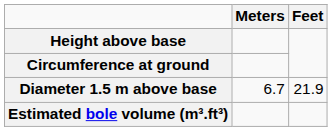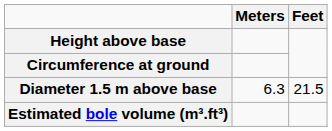Diameter 1.5 m above base | Meters: 6.7 -> 6.3
Diameter 1.5 m above base | Feet: 21.9 -> 21.5
